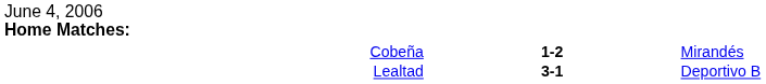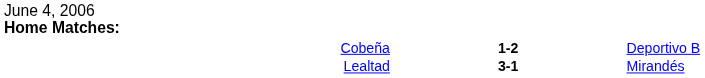Cobeña | column 3: Mirandés -> Deportivo B
Lealtad | column 3: Deportivo B -> Mirandés
